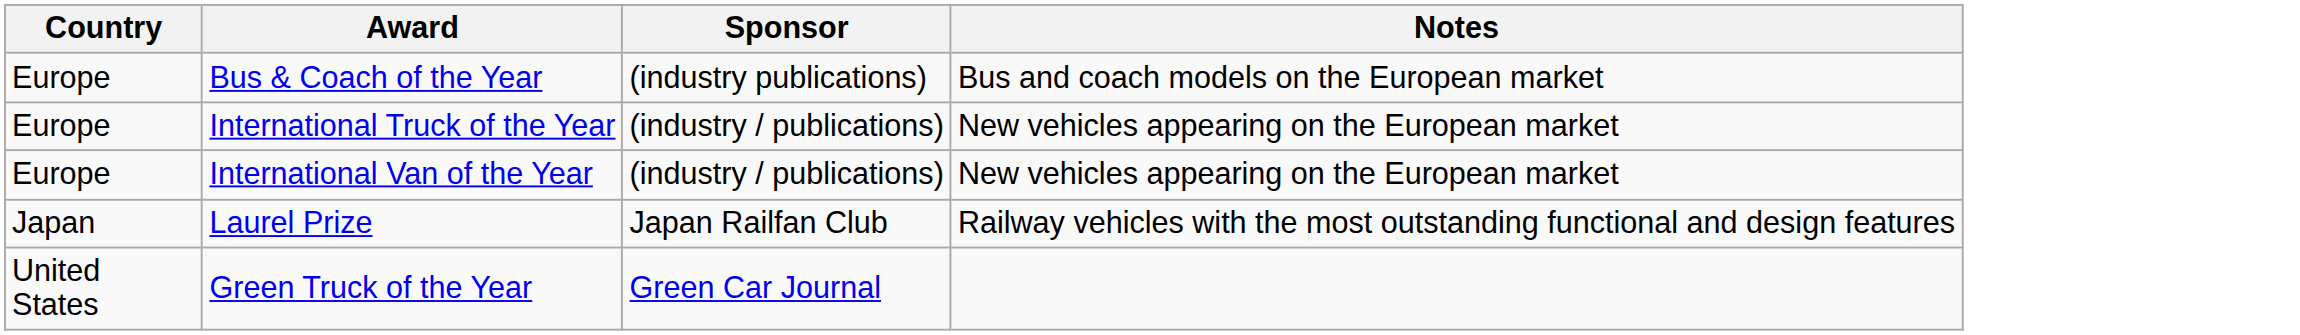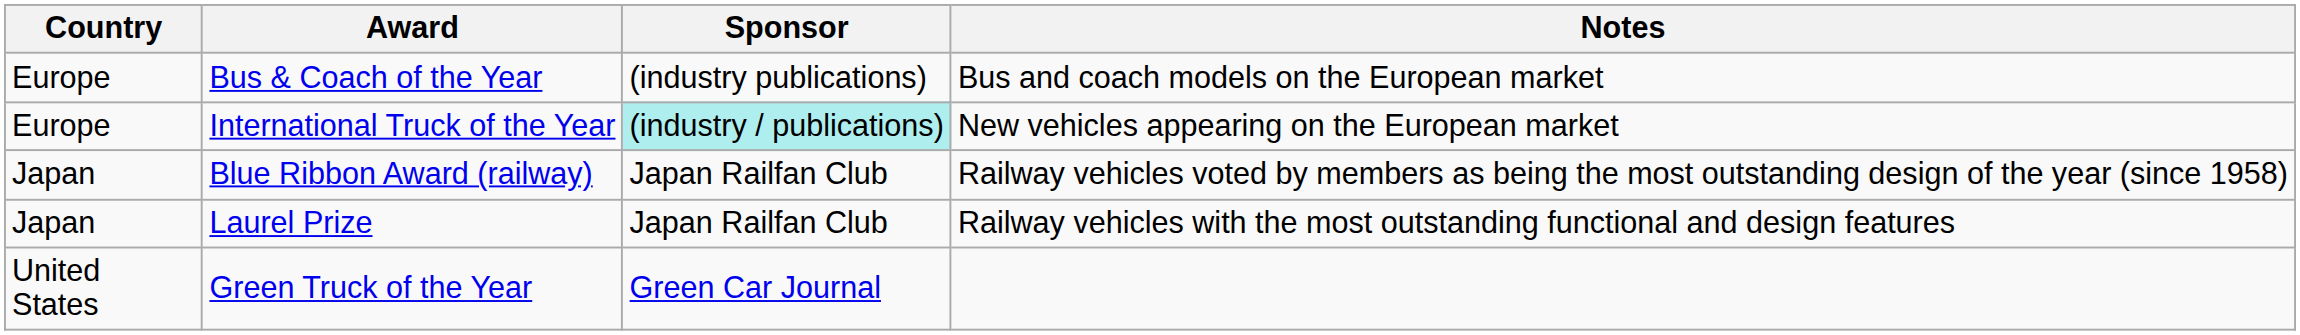International Truck of the Year | Sponsor: no background -> paleturquoise background
- row: Europe | International Van of the Year | (industry / publications) | New vehicles appearing on the European market
+ row: Japan | Blue Ribbon Award (railway) | Japan Railfan Club | Railway vehicles voted by members as being the most outstanding design of the year (since 1958)
